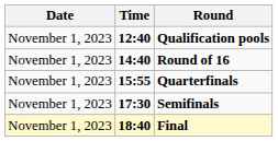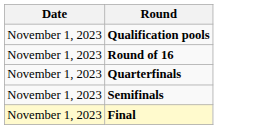- column: Time | 12:40 | 14:40 | 15:55 | 17:30 | 18:40
